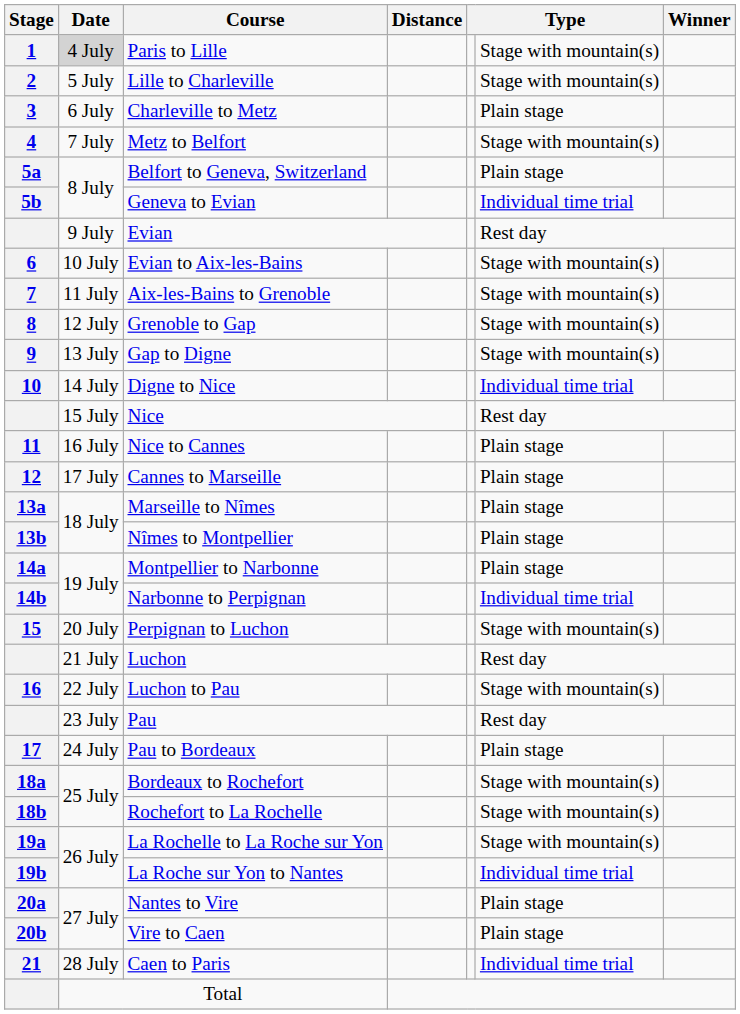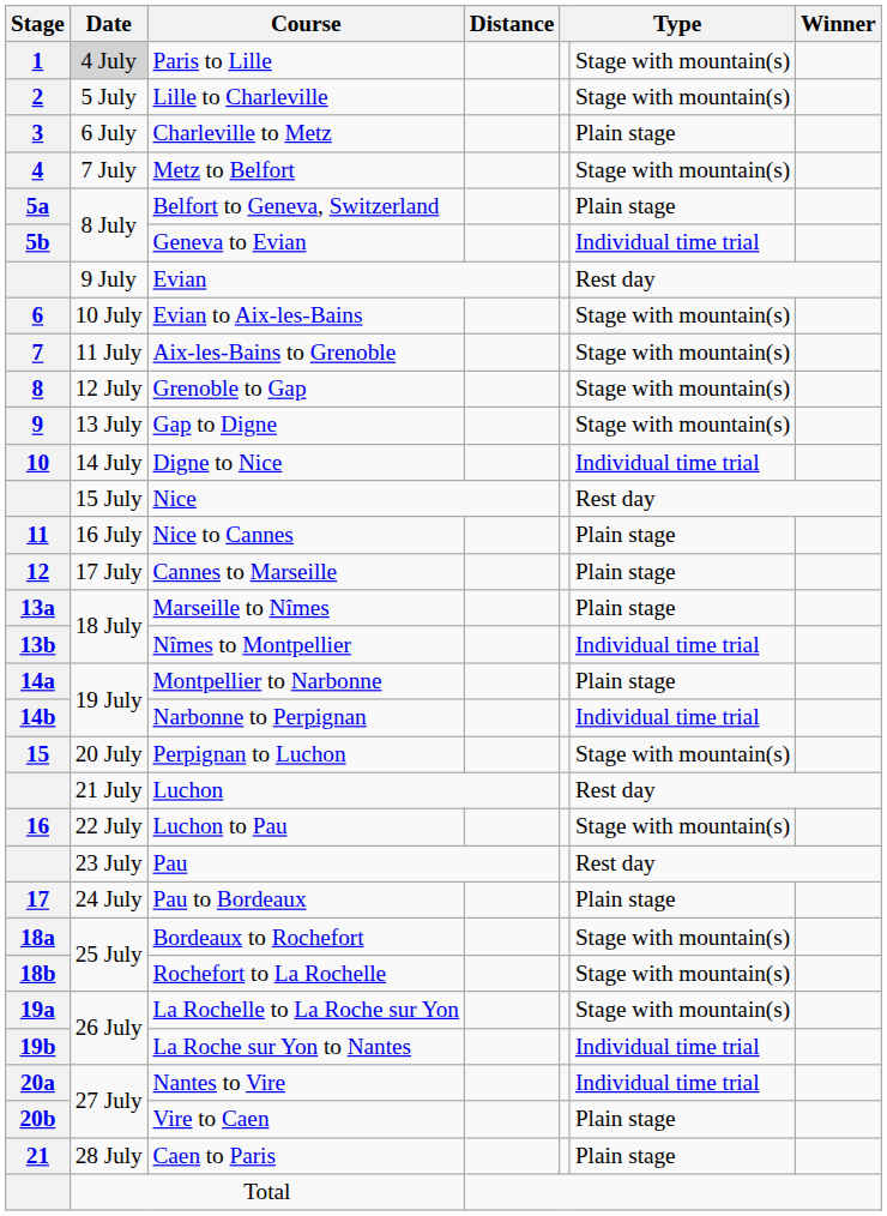Nîmes to Montpellier | column 6: Plain stage -> Individual time trial
Nantes to Vire | column 6: Plain stage -> Individual time trial
Caen to Paris | column 6: Individual time trial -> Plain stage
